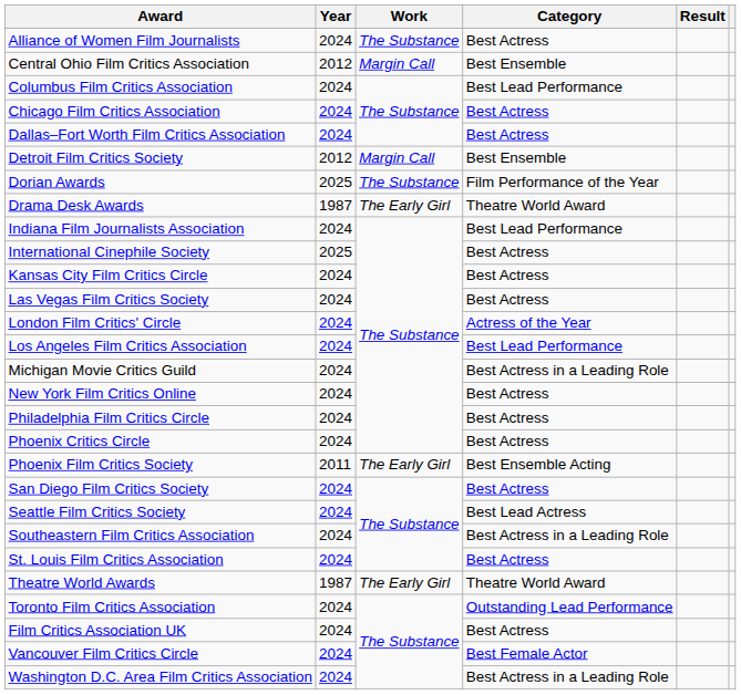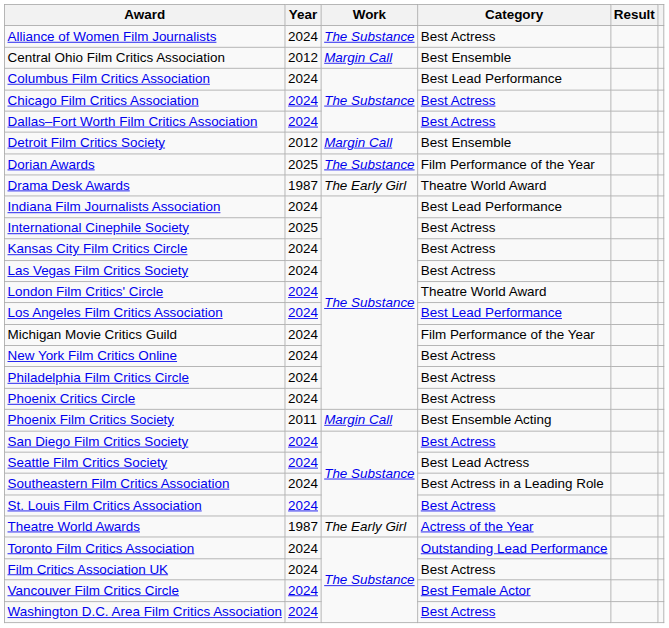London Film Critics' Circle | Category: Actress of the Year -> Theatre World Award
Michigan Movie Critics Guild | Category: Best Actress in a Leading Role -> Film Performance of the Year
Phoenix Film Critics Society | Work: The Early Girl -> Margin Call
Theatre World Awards | Category: Theatre World Award -> Actress of the Year
Washington D.C. Area Film Critics Association | Category: Best Actress in a Leading Role -> Best Actress
